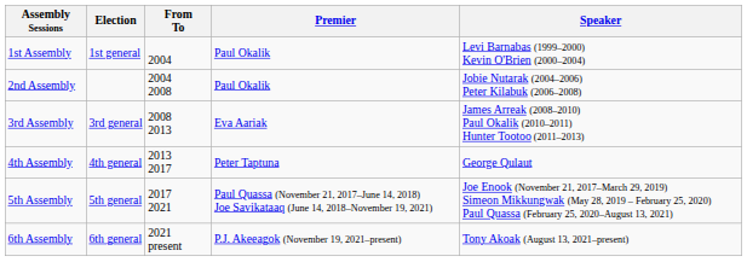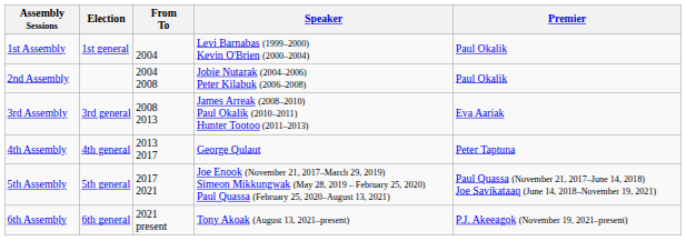columns swapped: Premier <-> Speaker
